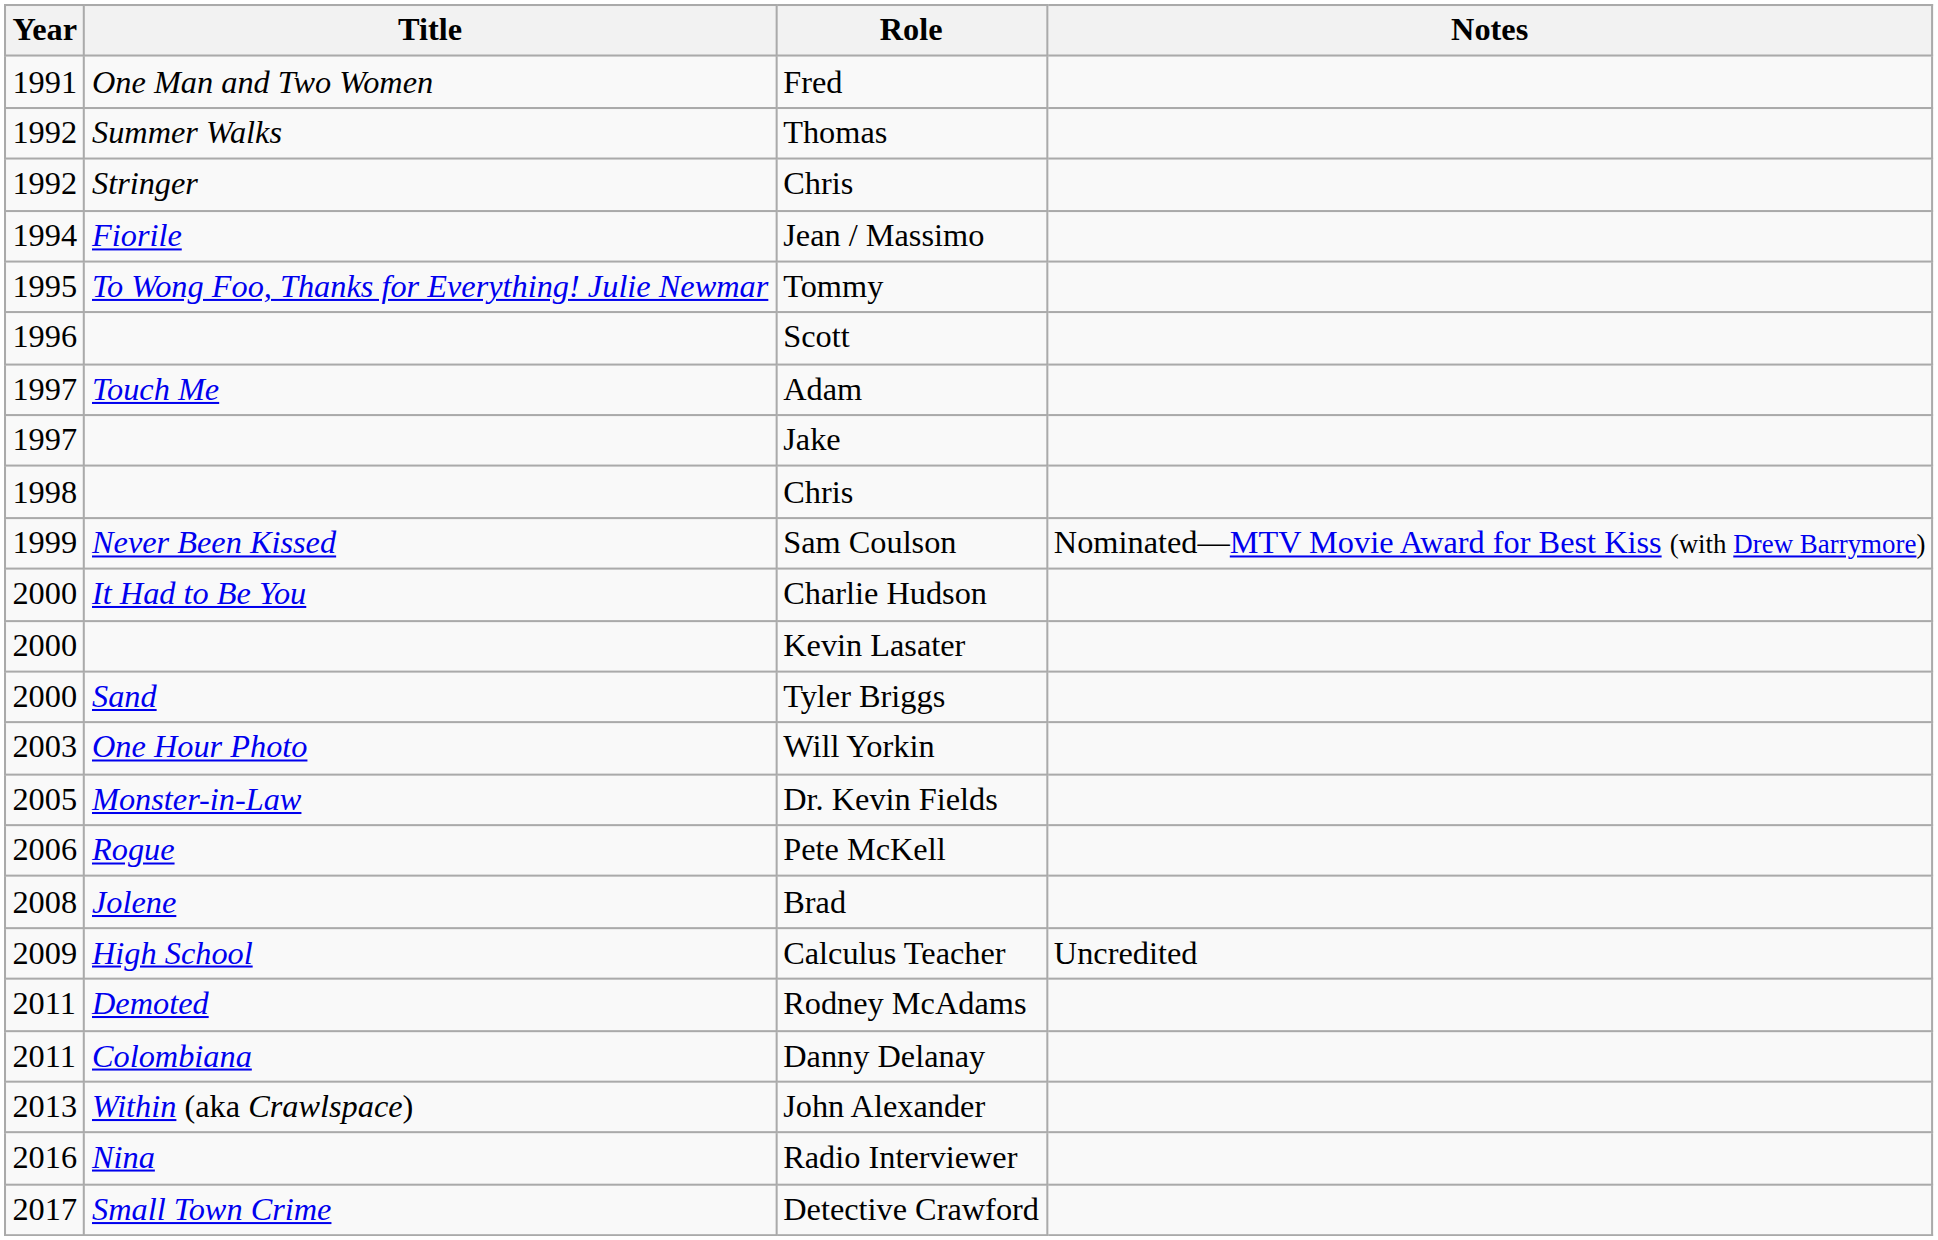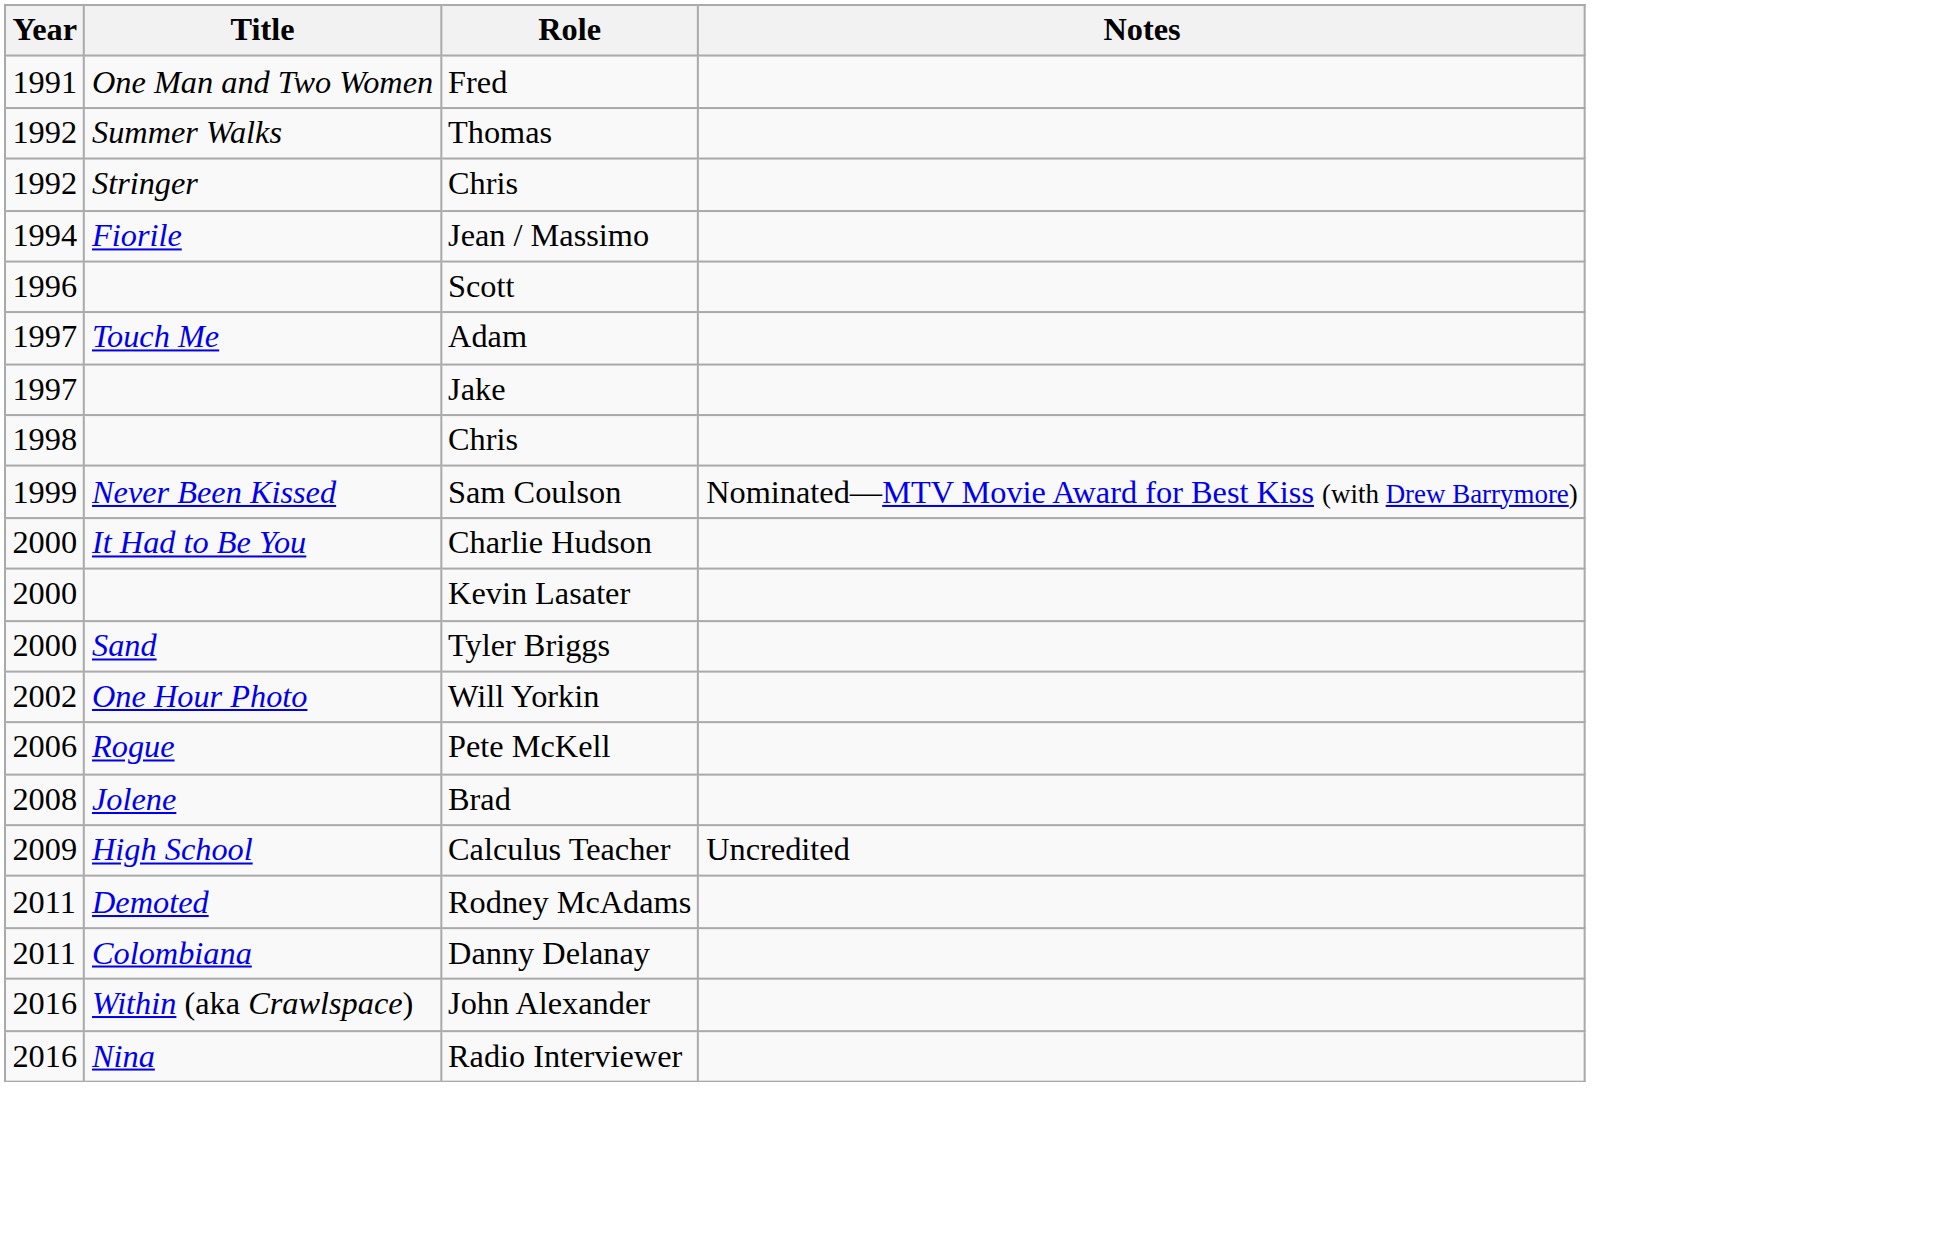- row: 1995 | To Wong Foo, Thanks for Everything! Julie Newmar | Tommy
Will Yorkin | Year: 2003 -> 2002
- row: 2005 | Monster-in-Law | Dr. Kevin Fields
John Alexander | Year: 2013 -> 2016
- row: 2017 | Small Town Crime | Detective Crawford
